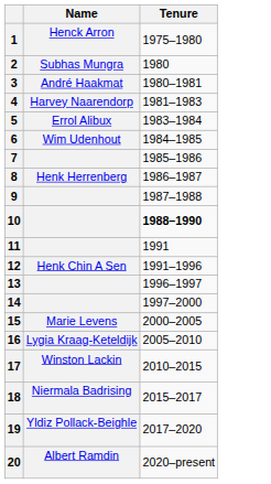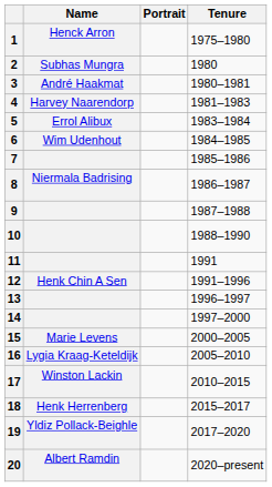+ column: Portrait
8 | Name: Henk Herrenberg -> Niermala Badrising
10 | Tenure: bold -> normal
18 | Name: Niermala Badrising -> Henk Herrenberg
